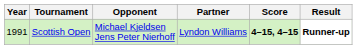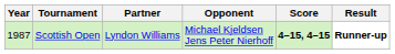columns swapped: Partner <-> Opponent
Scottish Open | Year: 1991 -> 1987
